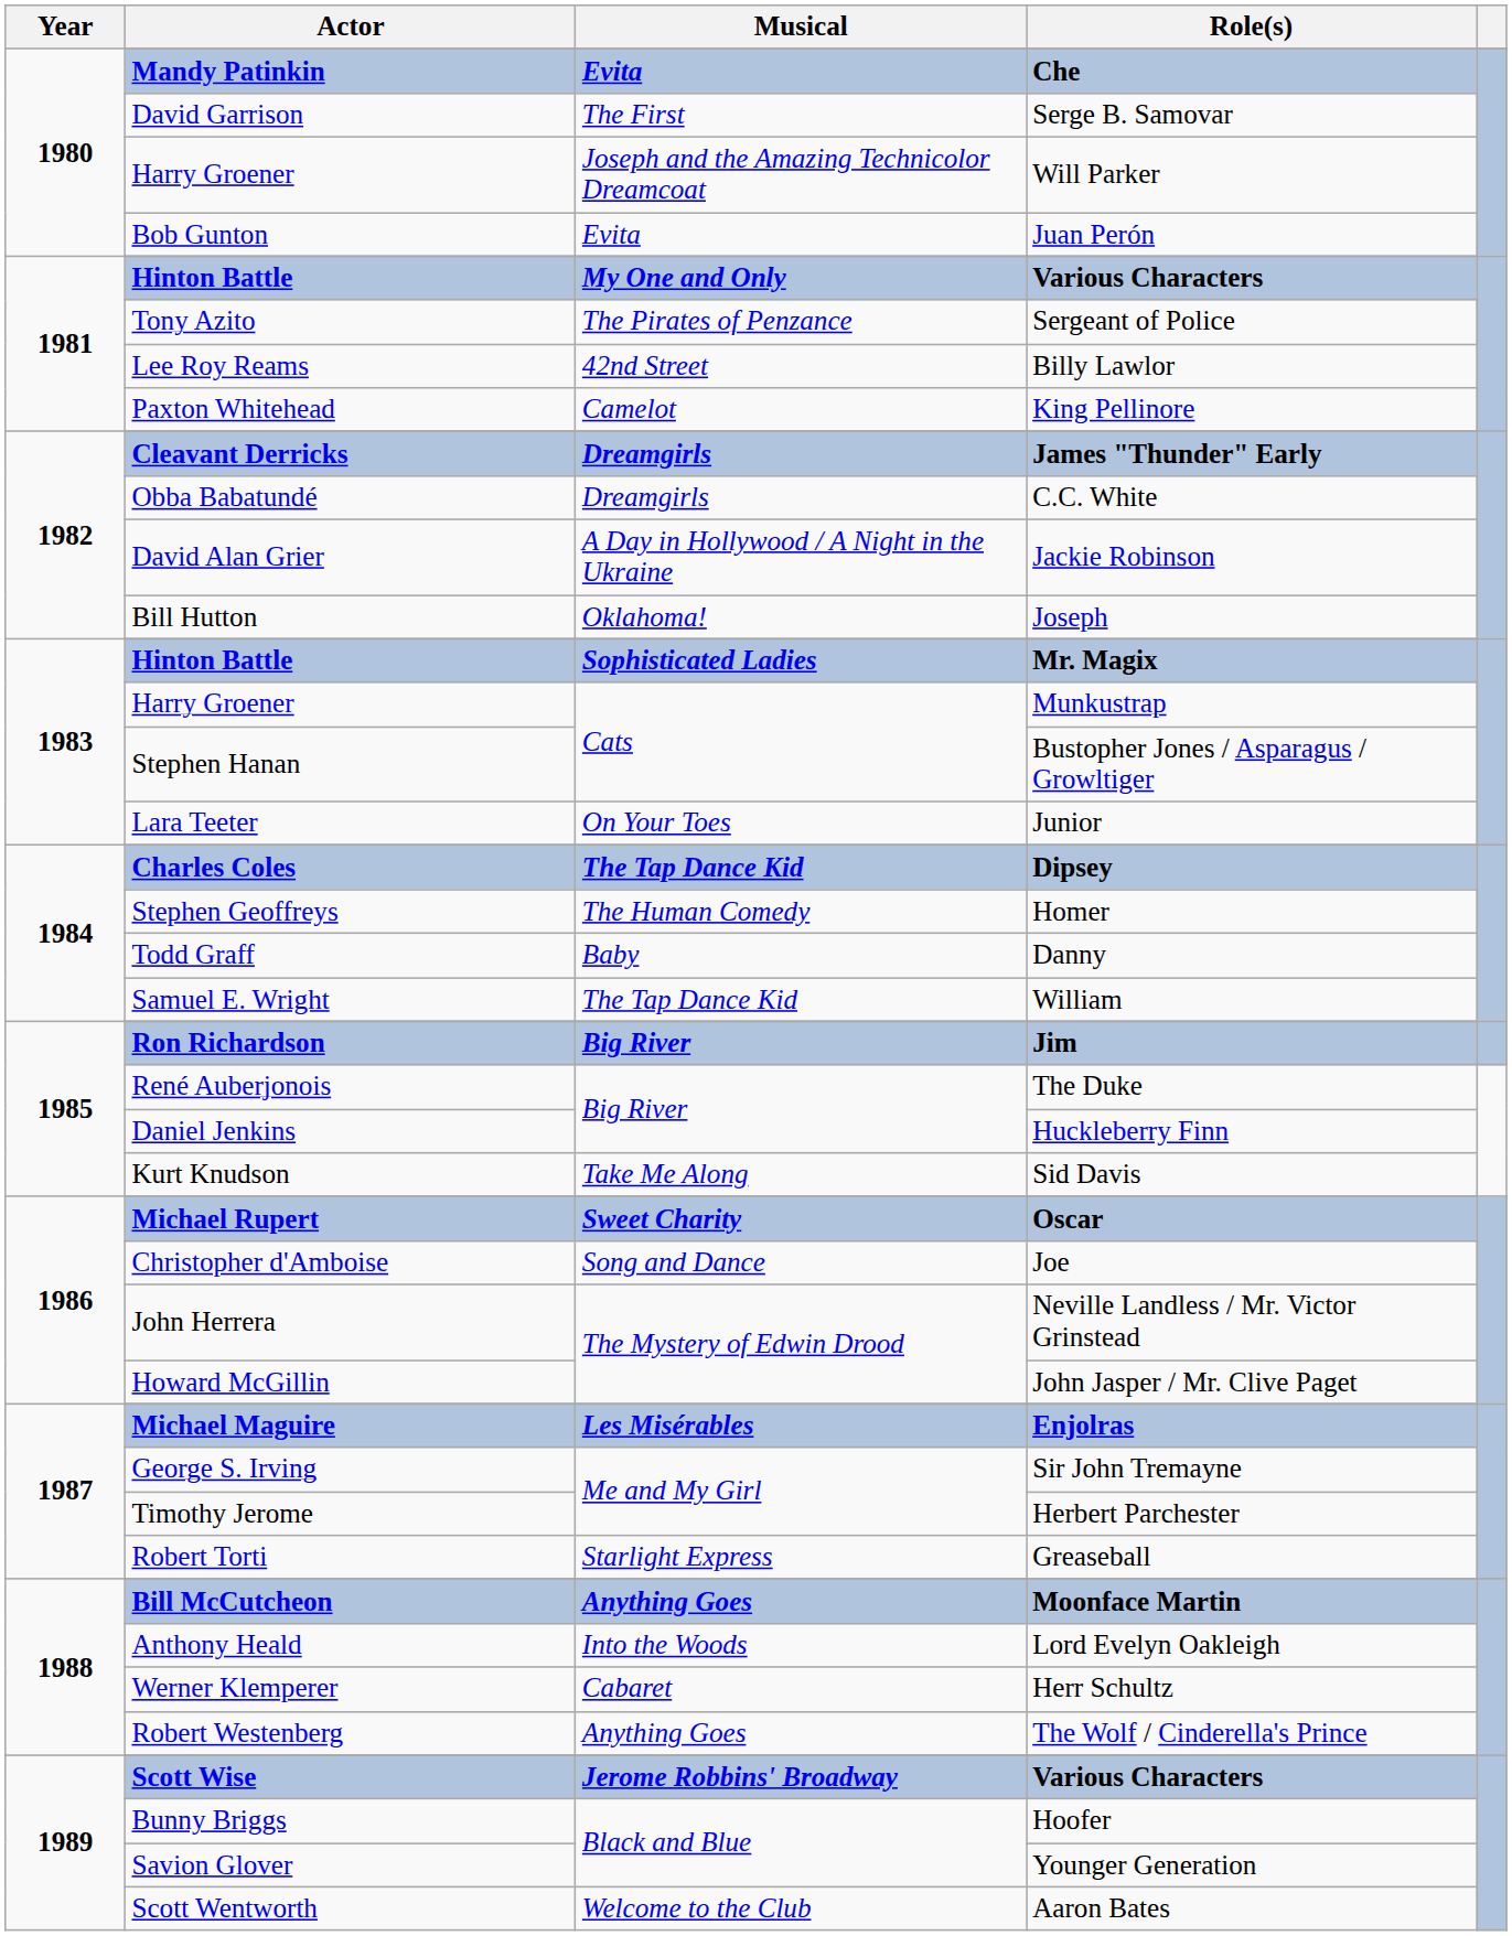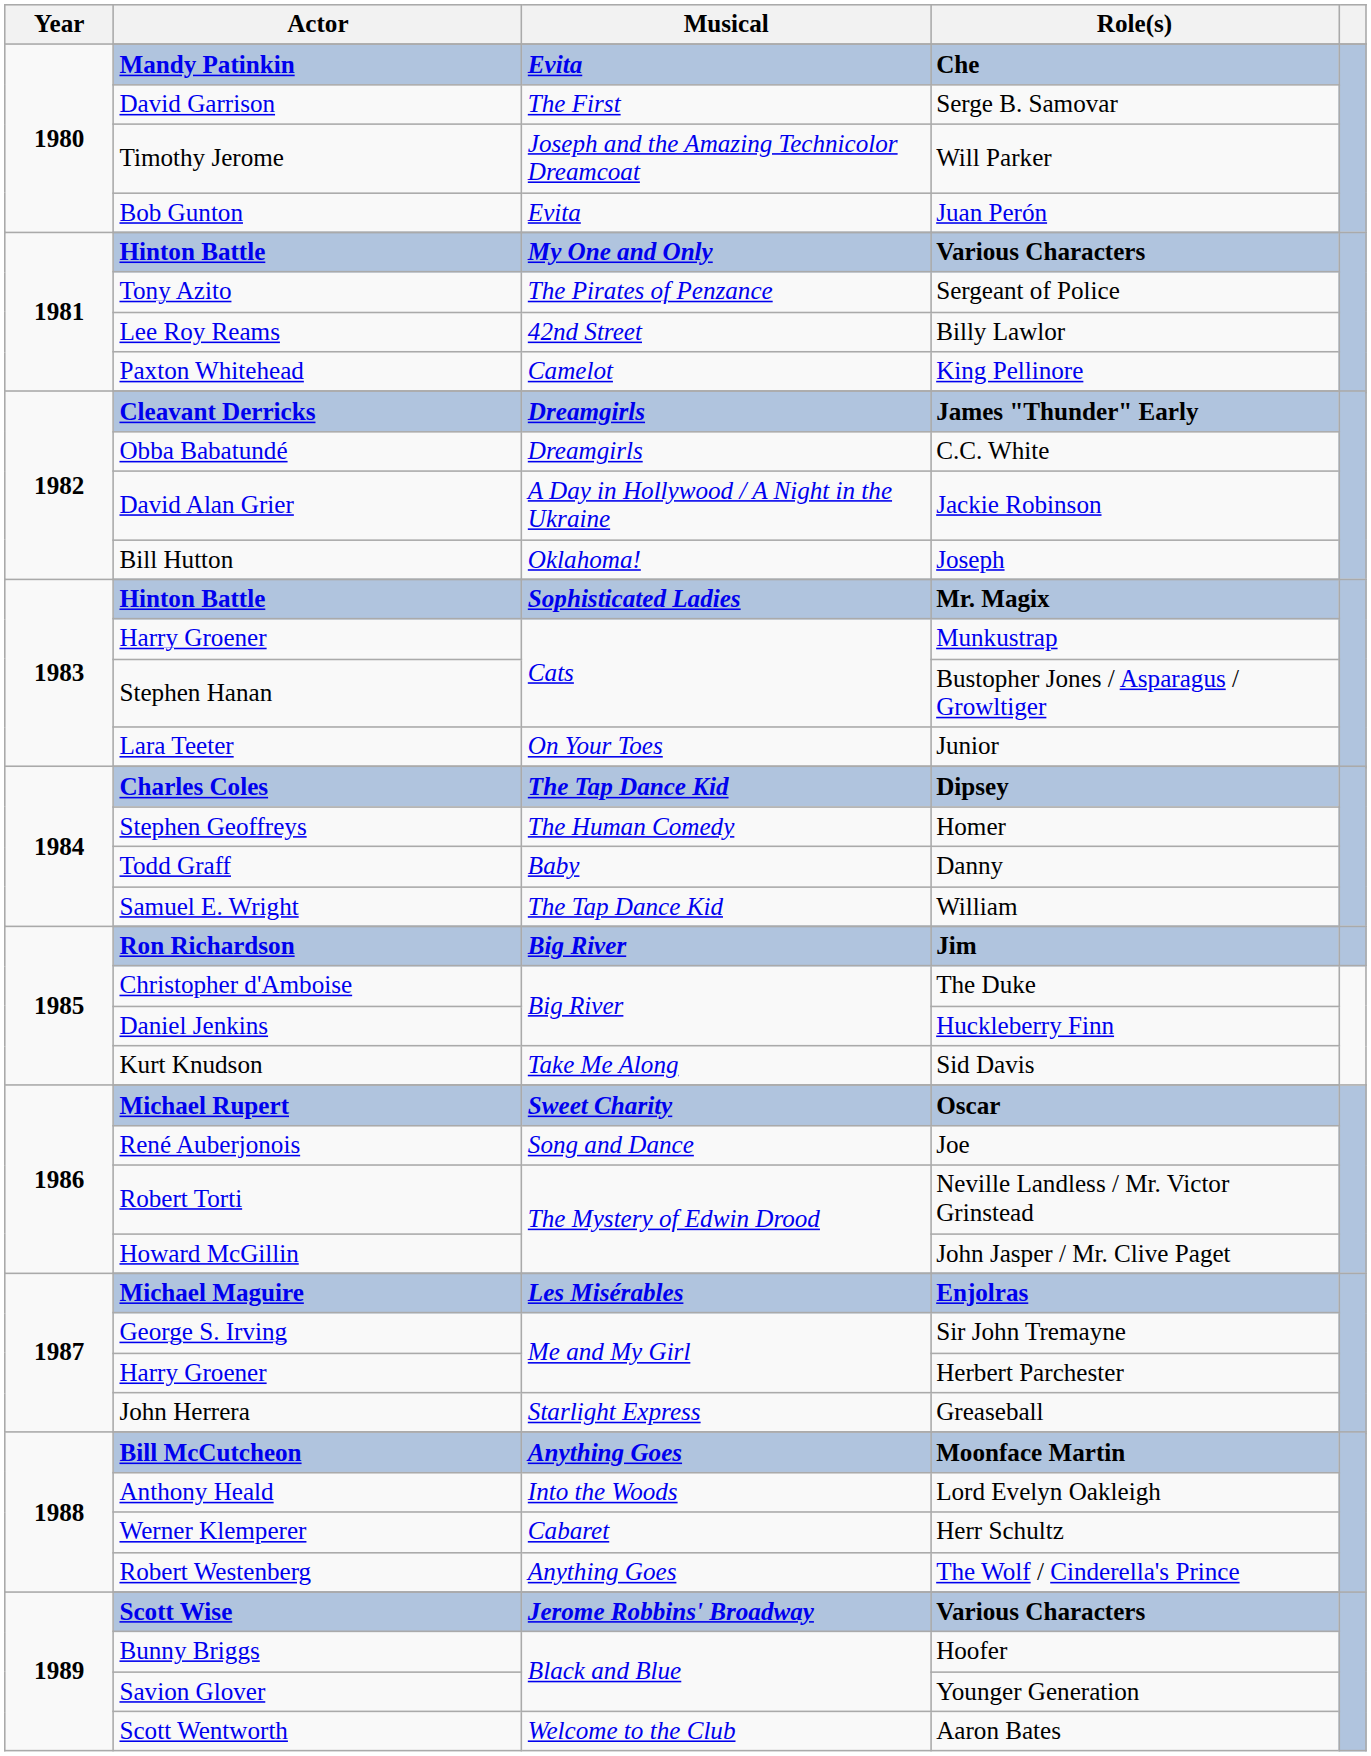Will Parker | Actor: Harry Groener -> Timothy Jerome
The Duke | Actor: René Auberjonois -> Christopher d'Amboise
Joe | Actor: Christopher d'Amboise -> René Auberjonois
Neville Landless / Mr. Victor Grinstead | Actor: John Herrera -> Robert Torti
Herbert Parchester | Actor: Timothy Jerome -> Harry Groener
Greaseball | Actor: Robert Torti -> John Herrera
